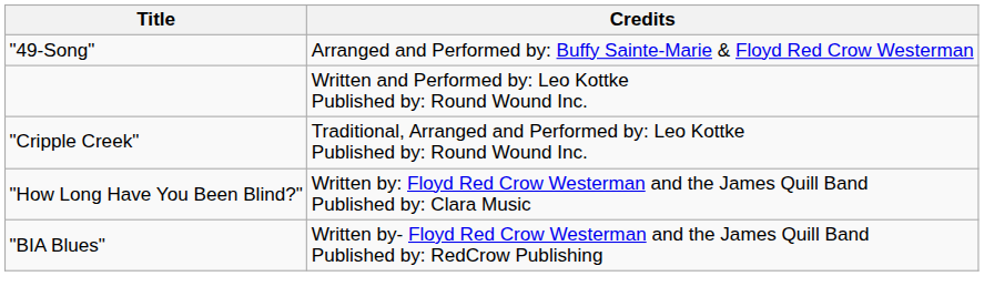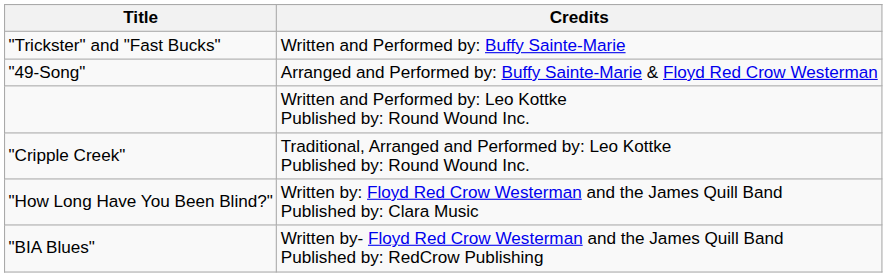+ row: "Trickster" and "Fast Bucks" | Written and Performed by: Buffy Sainte-Marie
